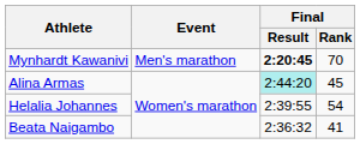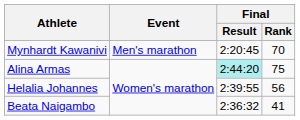Mynhardt Kawanivi | Final / Result: bold -> normal
Alina Armas | Final / Rank: 45 -> 75
Helalia Johannes | Final / Rank: 54 -> 56
